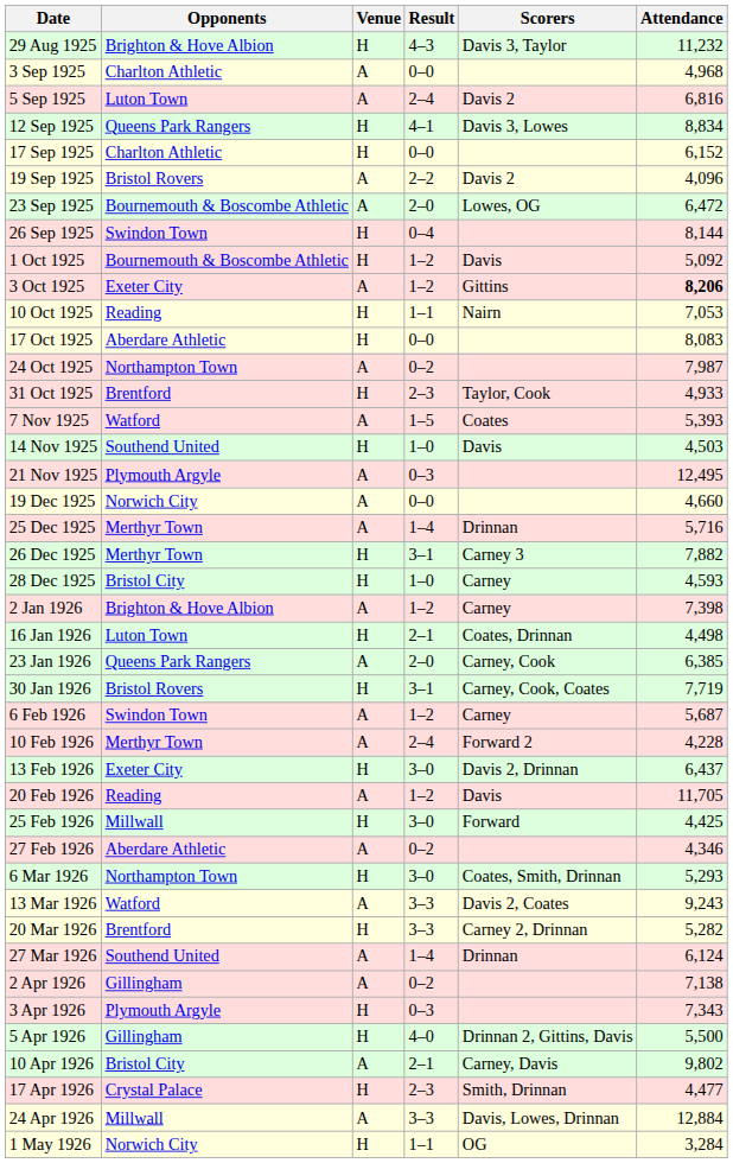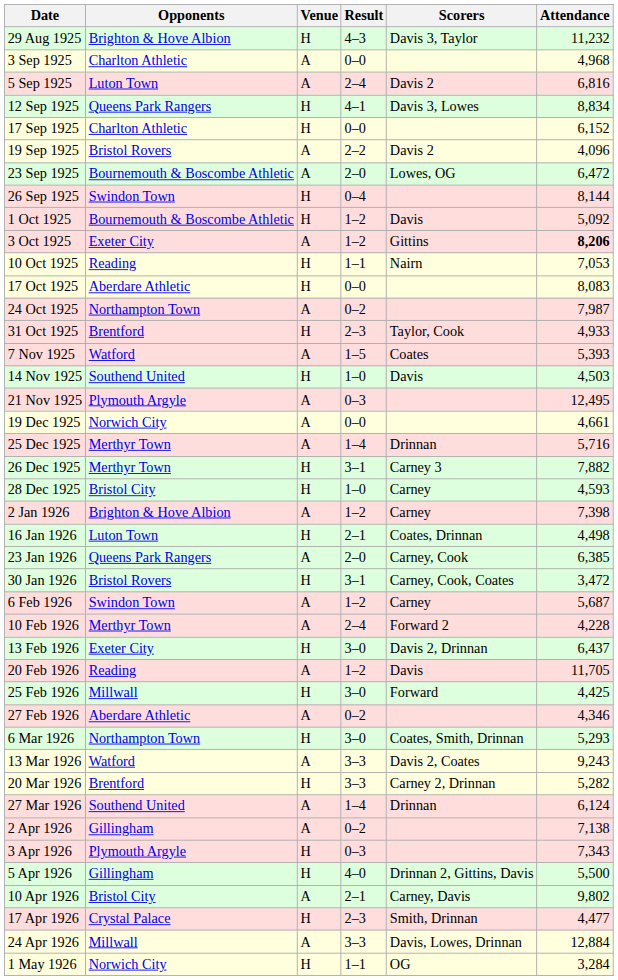19 Dec 1925 | Attendance: 4,660 -> 4,661
30 Jan 1926 | Attendance: 7,719 -> 3,472
